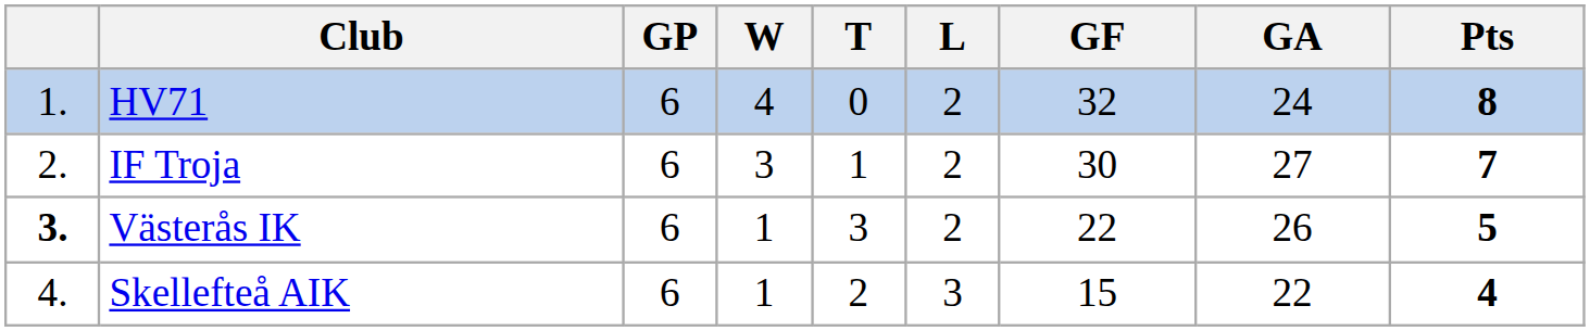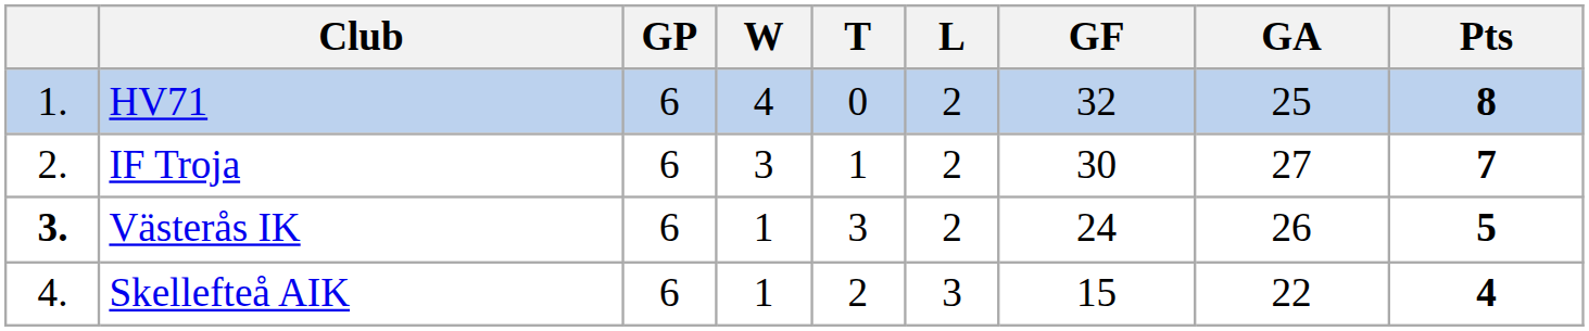HV71 | GA: 24 -> 25
Västerås IK | GF: 22 -> 24
